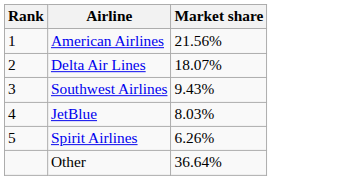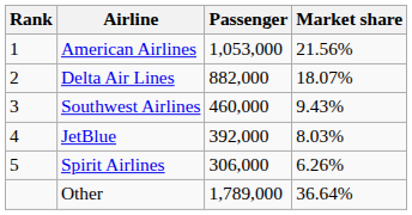+ column: Passenger | 1,053,000 | 882,000 | 460,000 | 392,000 | 306,000 | 1,789,000
